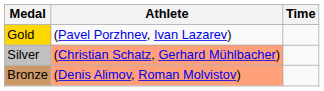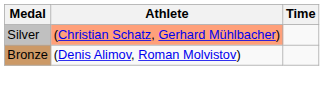- row: Gold | (Pavel Porzhnev, Ivan Lazarev)
Bronze | Athlete: lightsalmon background -> no background
